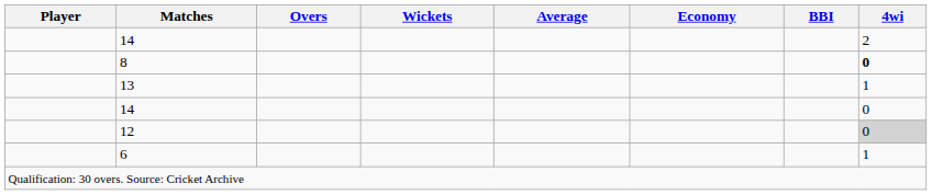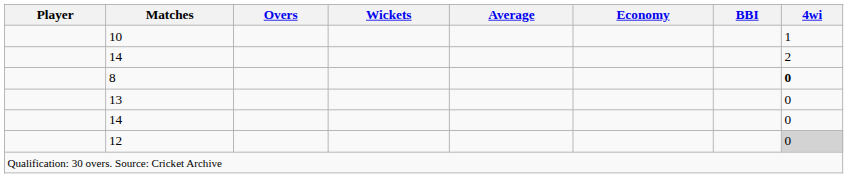+ row: 10 | 1
13 | 4wi: 1 -> 0
- row: 6 | 1
